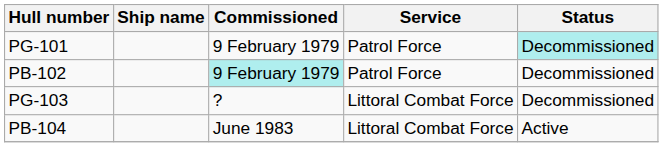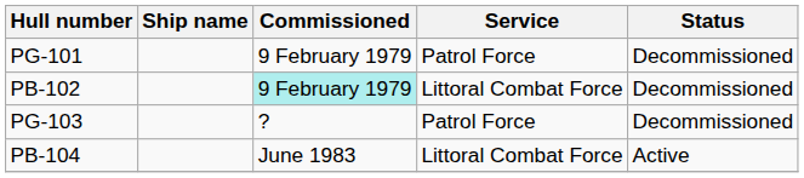PG-101 | Status: paleturquoise background -> no background
PB-102 | Service: Patrol Force -> Littoral Combat Force
PG-103 | Service: Littoral Combat Force -> Patrol Force
